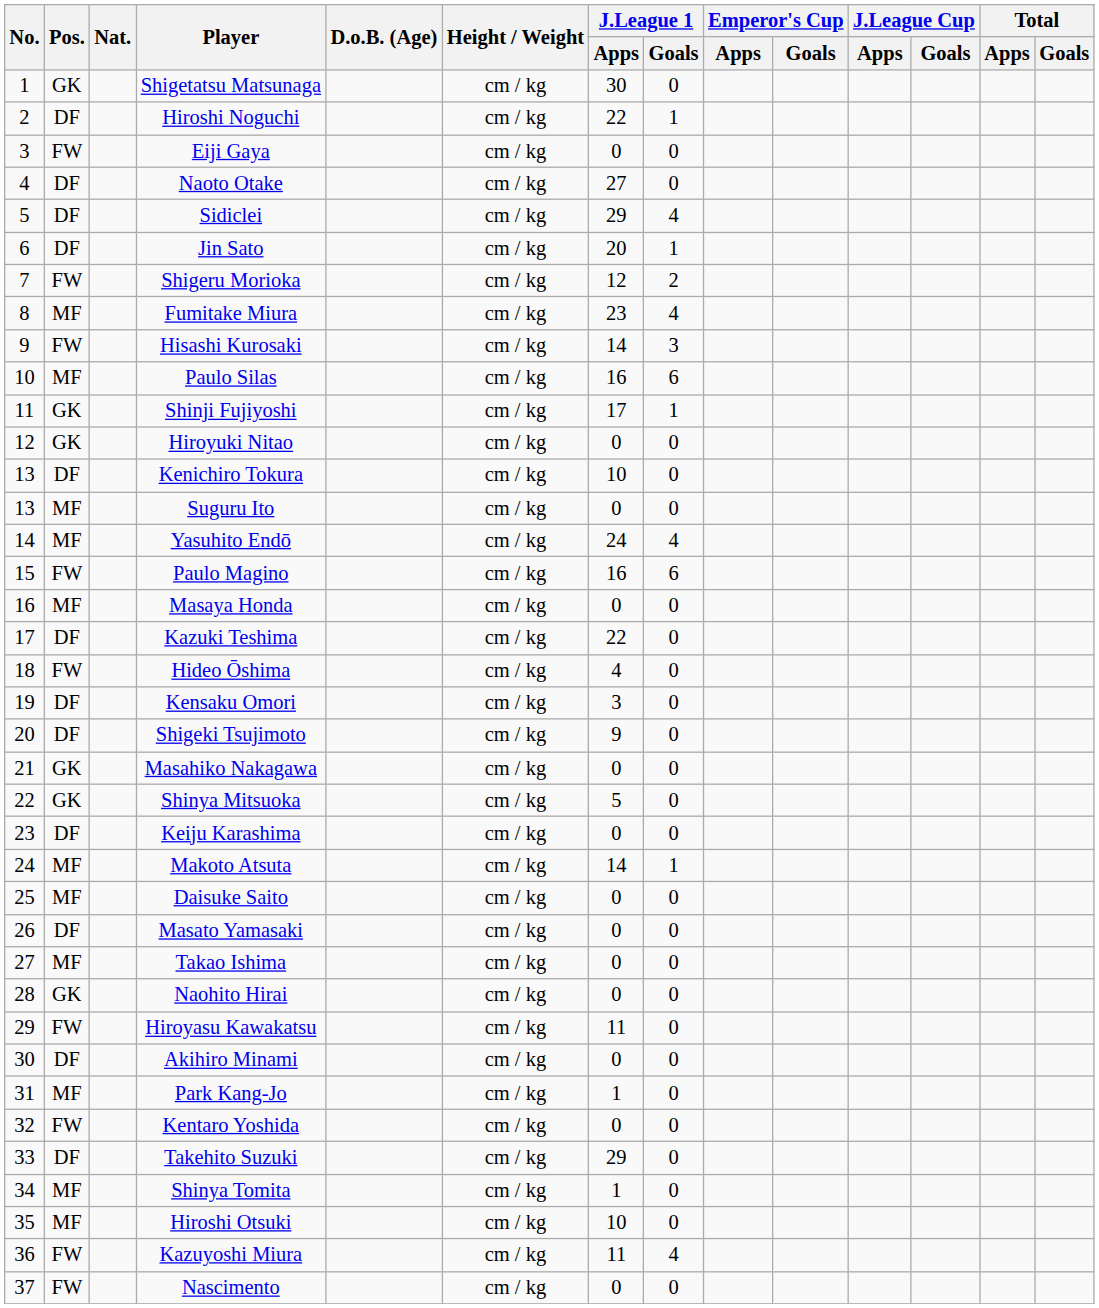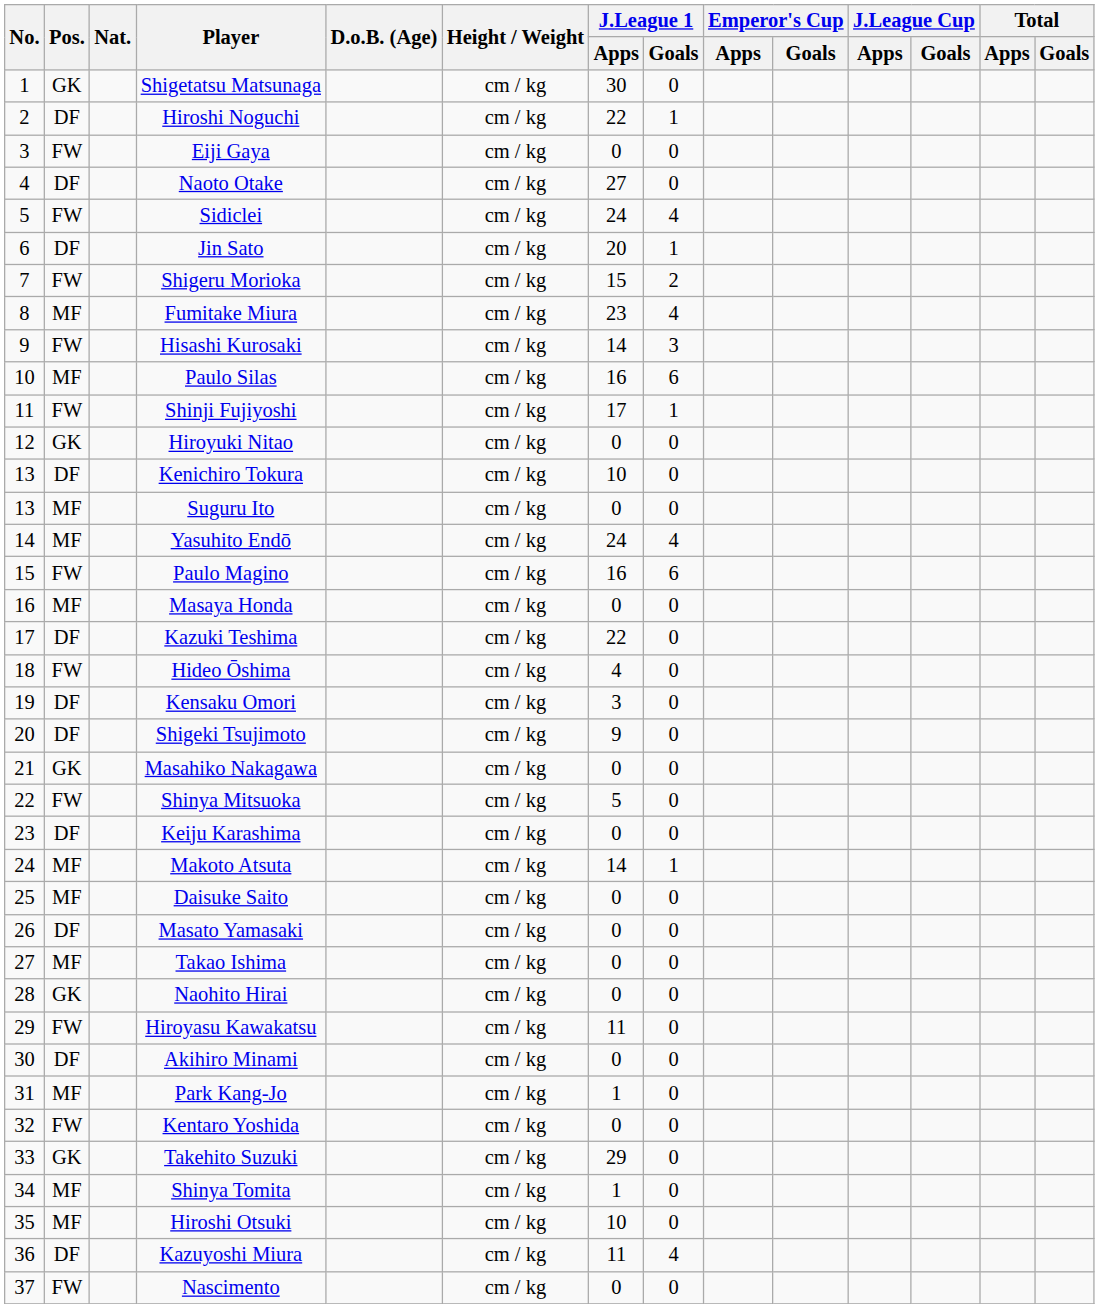Sidiclei | Pos.: DF -> FW
Sidiclei | J.League 1 / Apps: 29 -> 24
Shigeru Morioka | J.League 1 / Apps: 12 -> 15
Shinji Fujiyoshi | Pos.: GK -> FW
Shinya Mitsuoka | Pos.: GK -> FW
Takehito Suzuki | Pos.: DF -> GK
Kazuyoshi Miura | Pos.: FW -> DF
